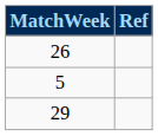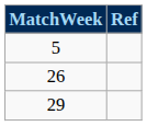rows swapped: 5 <-> 26
